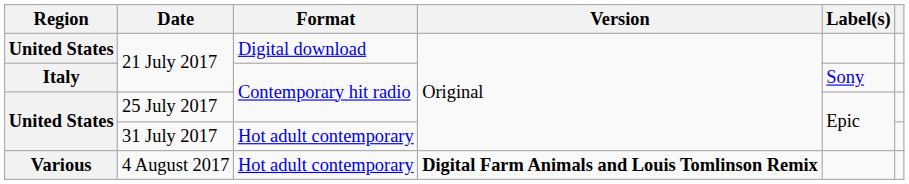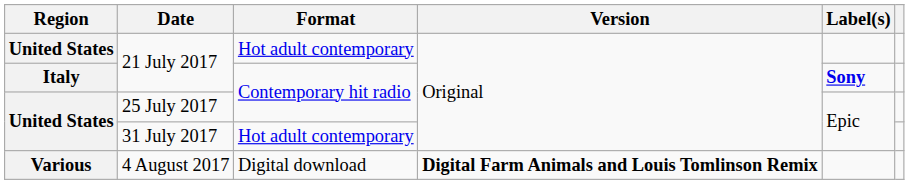United States / 21 July 2017 | Format: Digital download -> Hot adult contemporary
Italy / 21 July 2017 | Label(s): normal -> bold
4 August 2017 | Format: Hot adult contemporary -> Digital download
